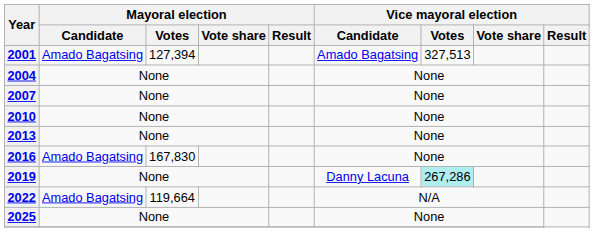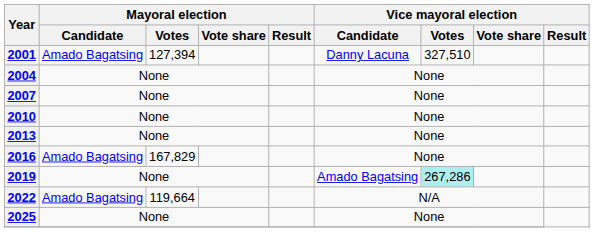2001 | Vice mayoral election / Candidate: Amado Bagatsing -> Danny Lacuna
2001 | Vice mayoral election / Votes: 327,513 -> 327,510
2016 | Mayoral election / Votes: 167,830 -> 167,829
2019 | Vice mayoral election / Candidate: Danny Lacuna -> Amado Bagatsing
